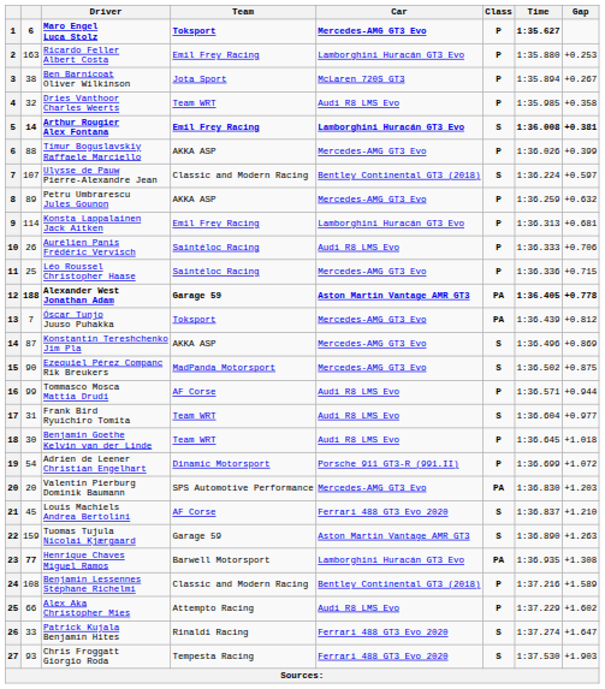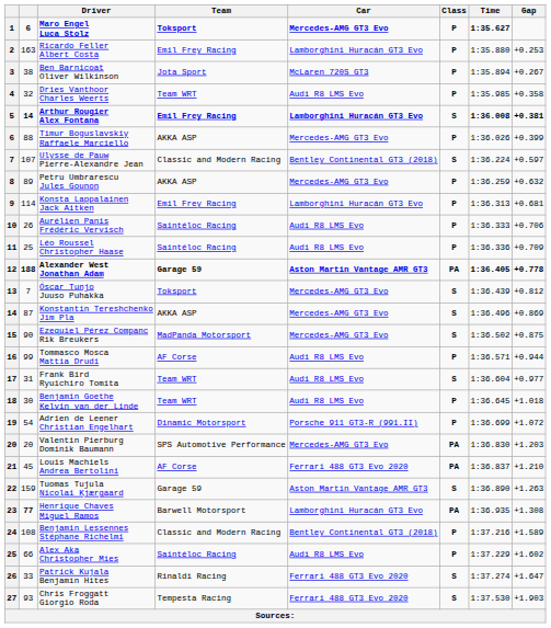Léo Roussel Christopher Haase | Car: Mercedes-AMG GT3 Evo -> Audi R8 LMS Evo
Léo Roussel Christopher Haase | Gap: +0.715 -> +0.709
Óscar Tunjo Juuso Puhakka | Class: PA -> S
Louis Machiels Andrea Bertolini | Class: S -> PA
Alex Aka Christopher Mies | Team: Attempto Racing -> Saintéloc Racing
